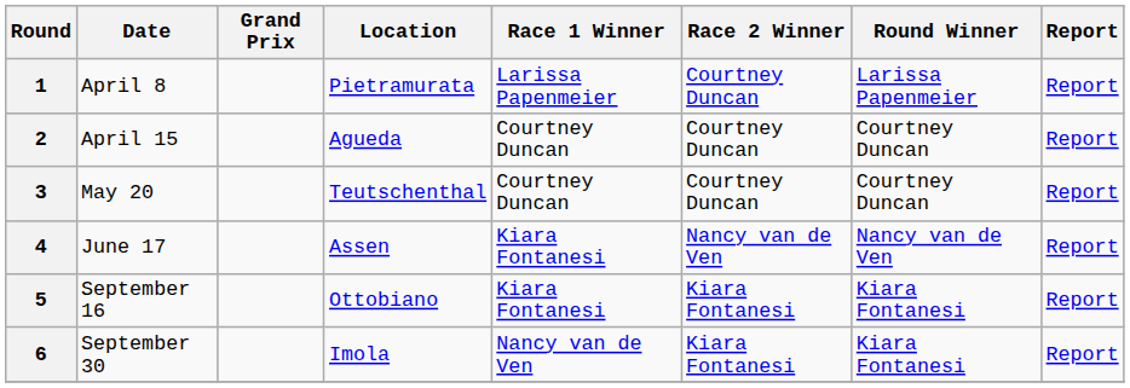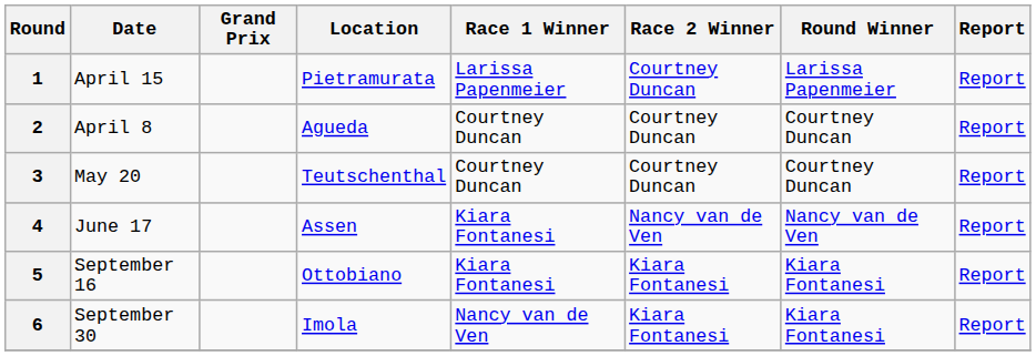1 | Date: April 8 -> April 15
2 | Date: April 15 -> April 8
